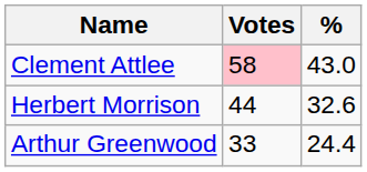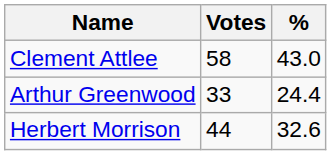Clement Attlee | Votes: pink background -> no background
rows swapped: Herbert Morrison <-> Arthur Greenwood
